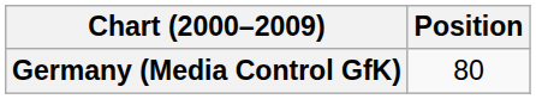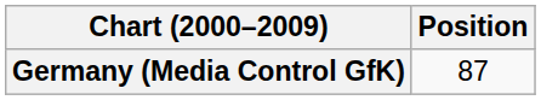Germany (Media Control GfK) | Position: 80 -> 87
